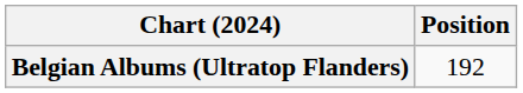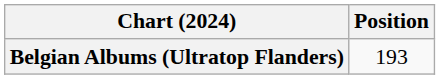Belgian Albums (Ultratop Flanders) | Position: 192 -> 193
